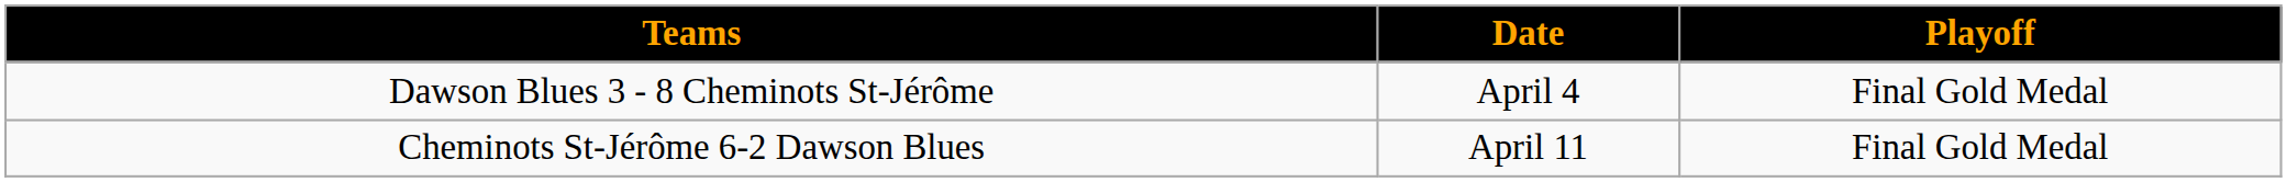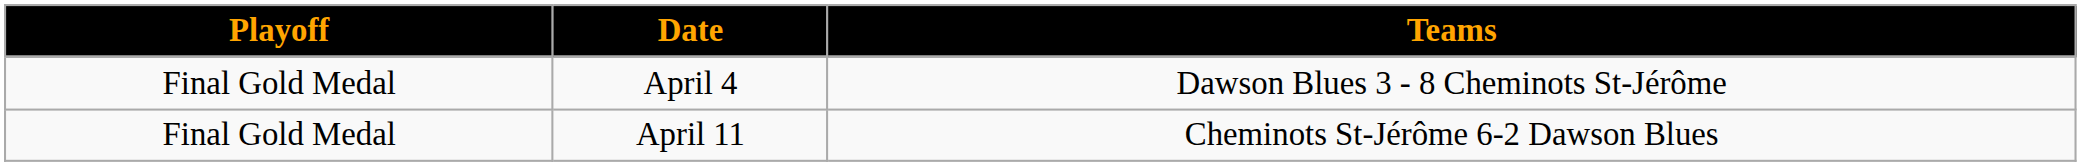columns swapped: Playoff <-> Teams
